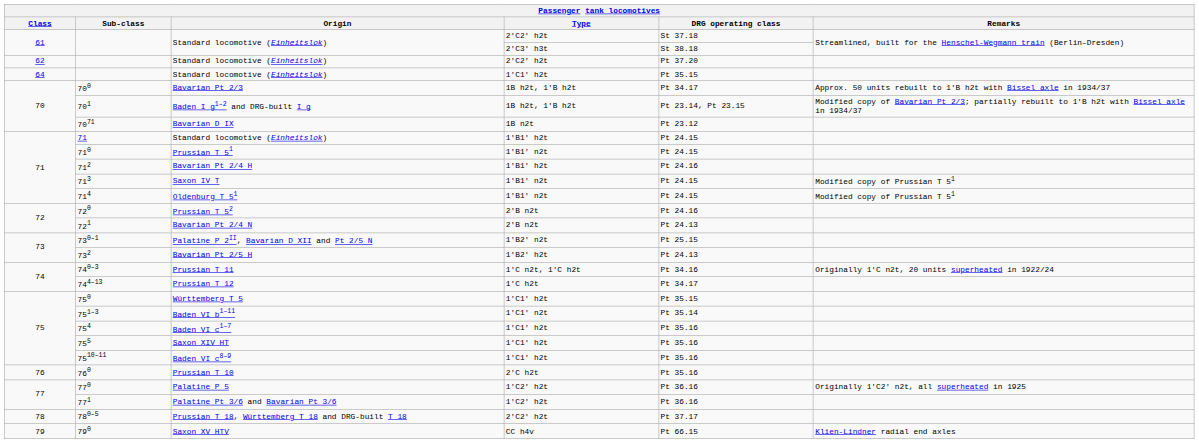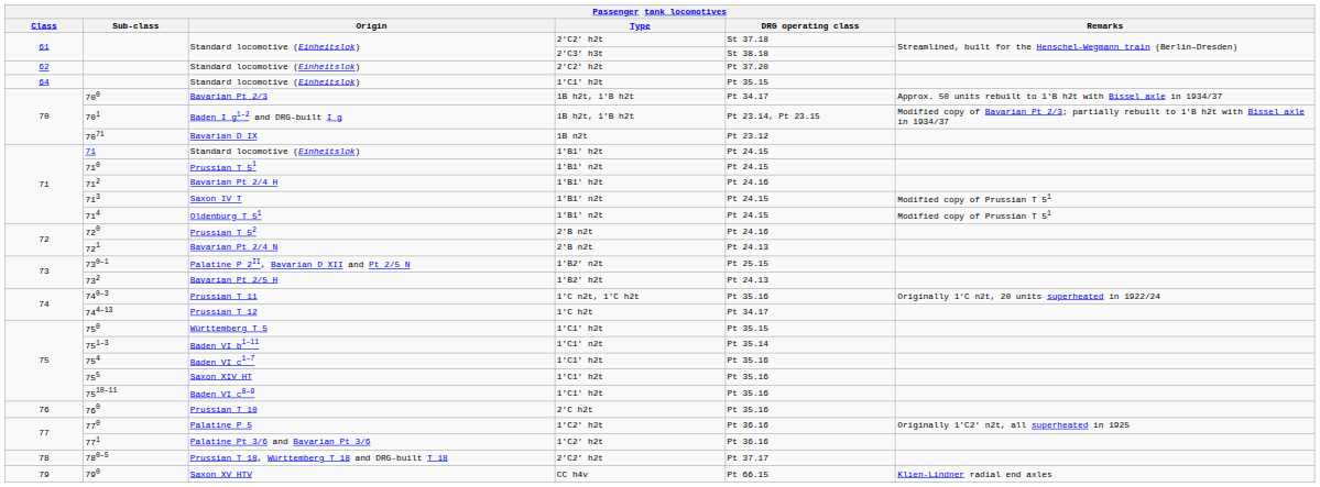740–3 | DRG operating class: Pt 34.16 -> Pt 35.16
